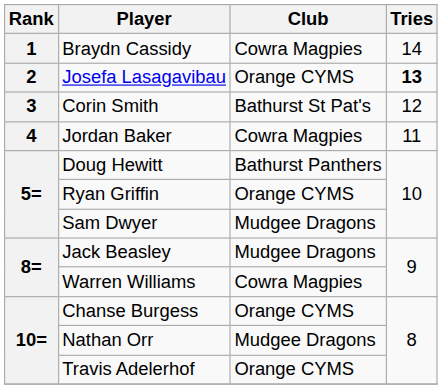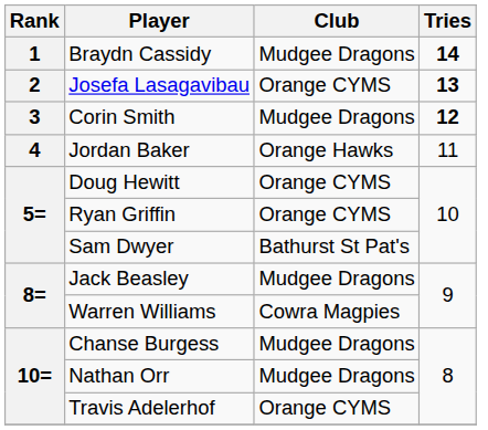Braydn Cassidy | Club: Cowra Magpies -> Mudgee Dragons
Braydn Cassidy | Tries: normal -> bold
Corin Smith | Club: Bathurst St Pat's -> Mudgee Dragons
Corin Smith | Tries: normal -> bold
Jordan Baker | Club: Cowra Magpies -> Orange Hawks
Doug Hewitt | Club: Bathurst Panthers -> Orange CYMS
Sam Dwyer | Club: Mudgee Dragons -> Bathurst St Pat's
Chanse Burgess | Club: Orange CYMS -> Mudgee Dragons
